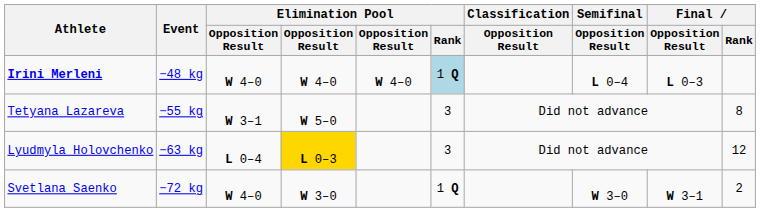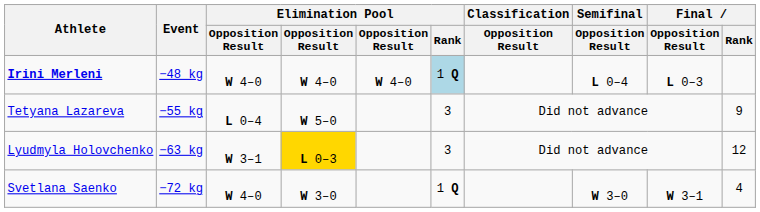Tetyana Lazareva | column 3: W 3–1 -> L 0–4
Tetyana Lazareva | Final / Rank: 8 -> 9
Lyudmyla Holovchenko | column 3: L 0–4 -> W 3–1
Svetlana Saenko | Final / Rank: 2 -> 4
